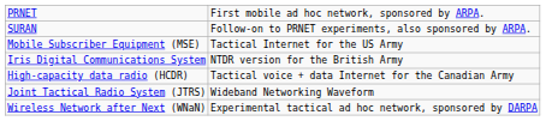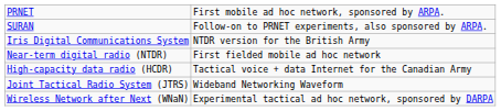- row: Mobile Subscriber Equipment (MSE) | Tactical Internet for the US Army
+ row: Near-term digital radio (NTDR) | First fielded mobile ad hoc network
